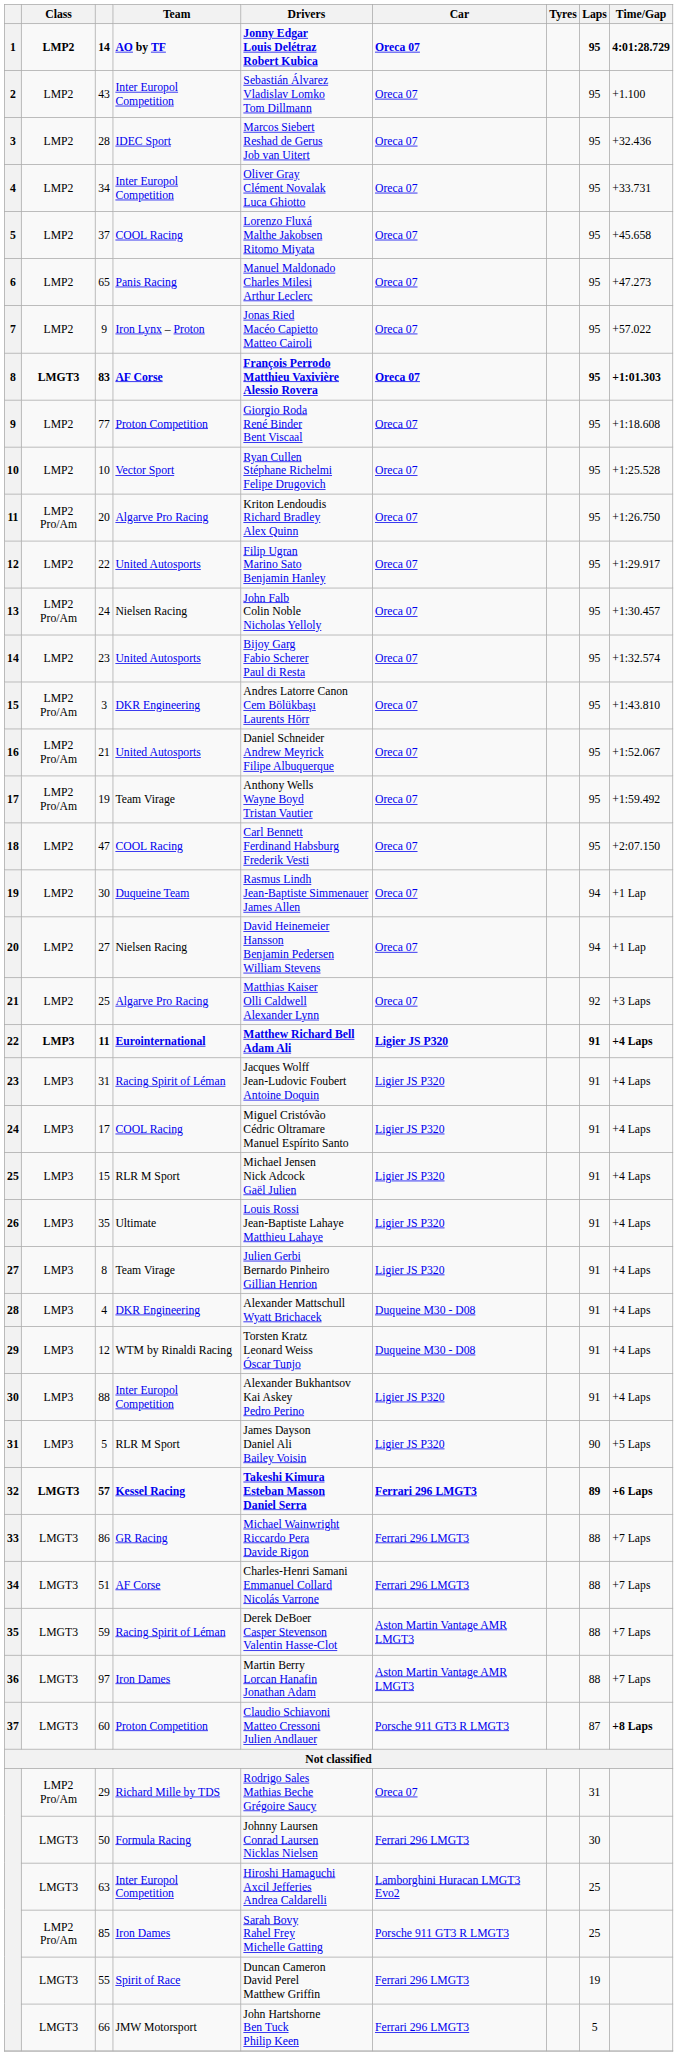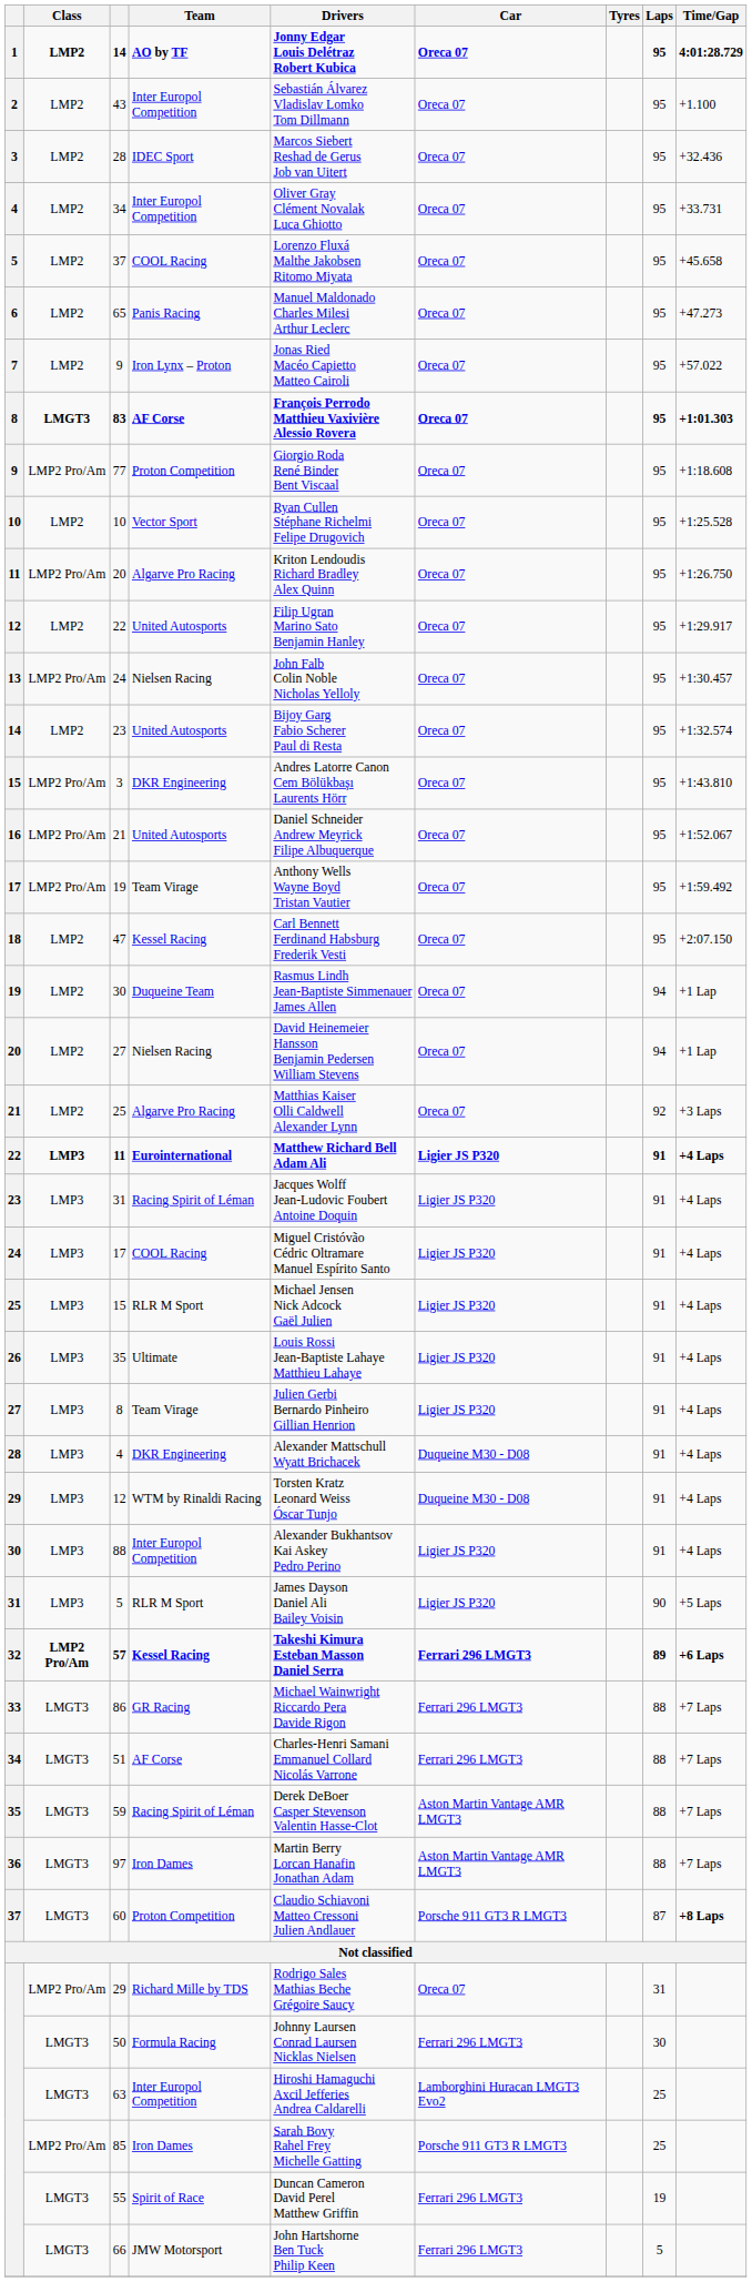77 | Class: LMP2 -> LMP2 Pro/Am
47 | Team: COOL Racing -> Kessel Racing
57 | Class: LMGT3 -> LMP2 Pro/Am
